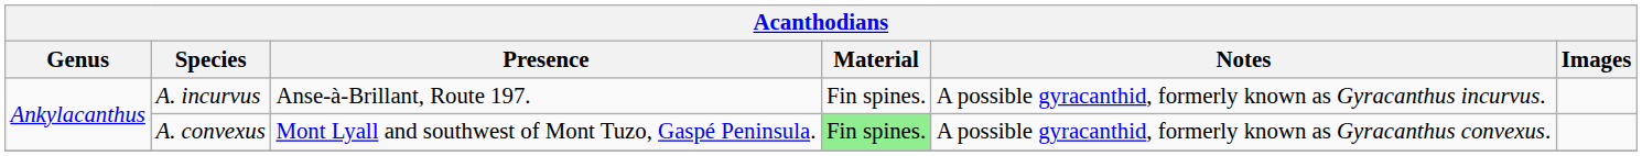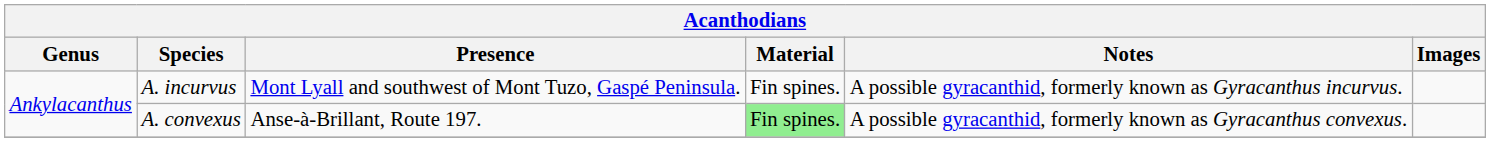A. incurvus | Presence: Anse-à-Brillant, Route 197. -> Mont Lyall and southwest of Mont Tuzo, Gaspé Peninsula.
A. convexus | Presence: Mont Lyall and southwest of Mont Tuzo, Gaspé Peninsula. -> Anse-à-Brillant, Route 197.
